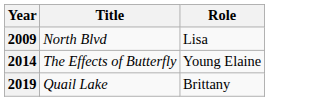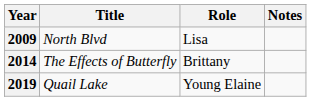+ column: Notes
2014 | Role: Young Elaine -> Brittany
2019 | Role: Brittany -> Young Elaine
